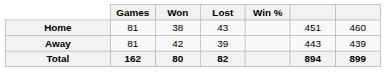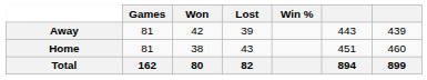rows swapped: Home <-> Away
